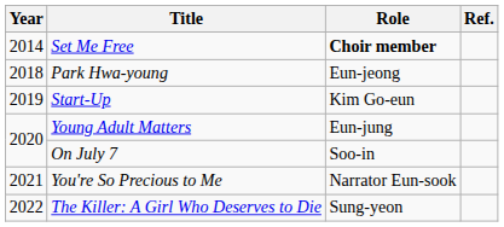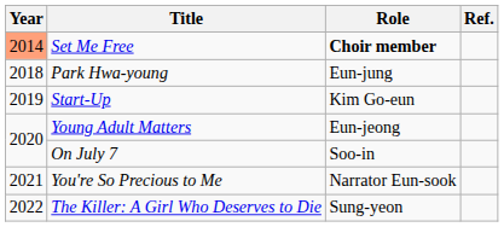Set Me Free | Year: no background -> lightsalmon background
Park Hwa-young | Role: Eun-jeong -> Eun-jung
Young Adult Matters | Role: Eun-jung -> Eun-jeong
